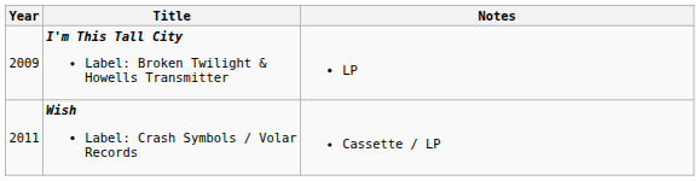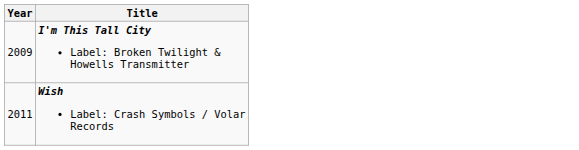- column: Notes | LP | Cassette / LP
